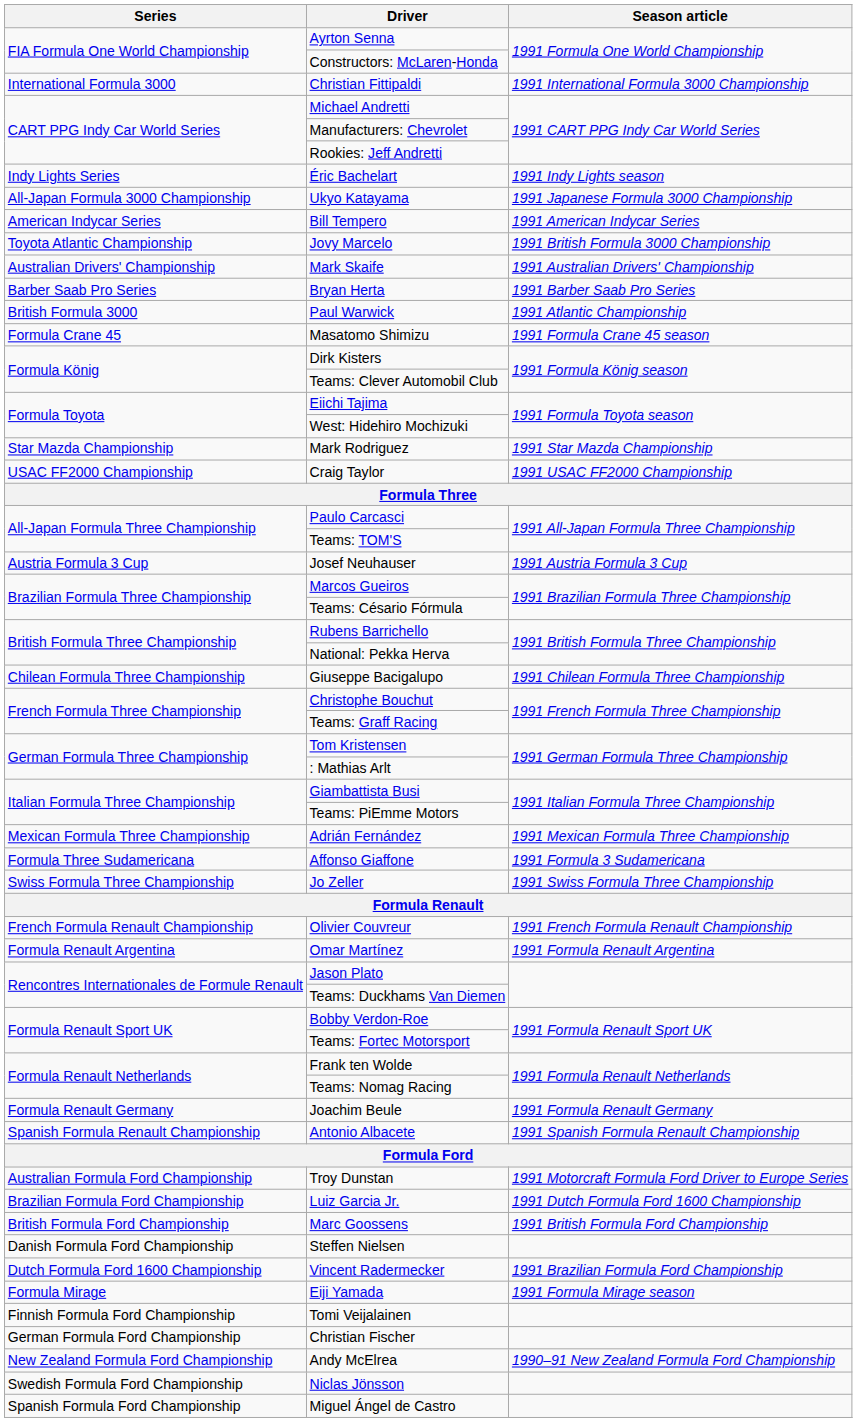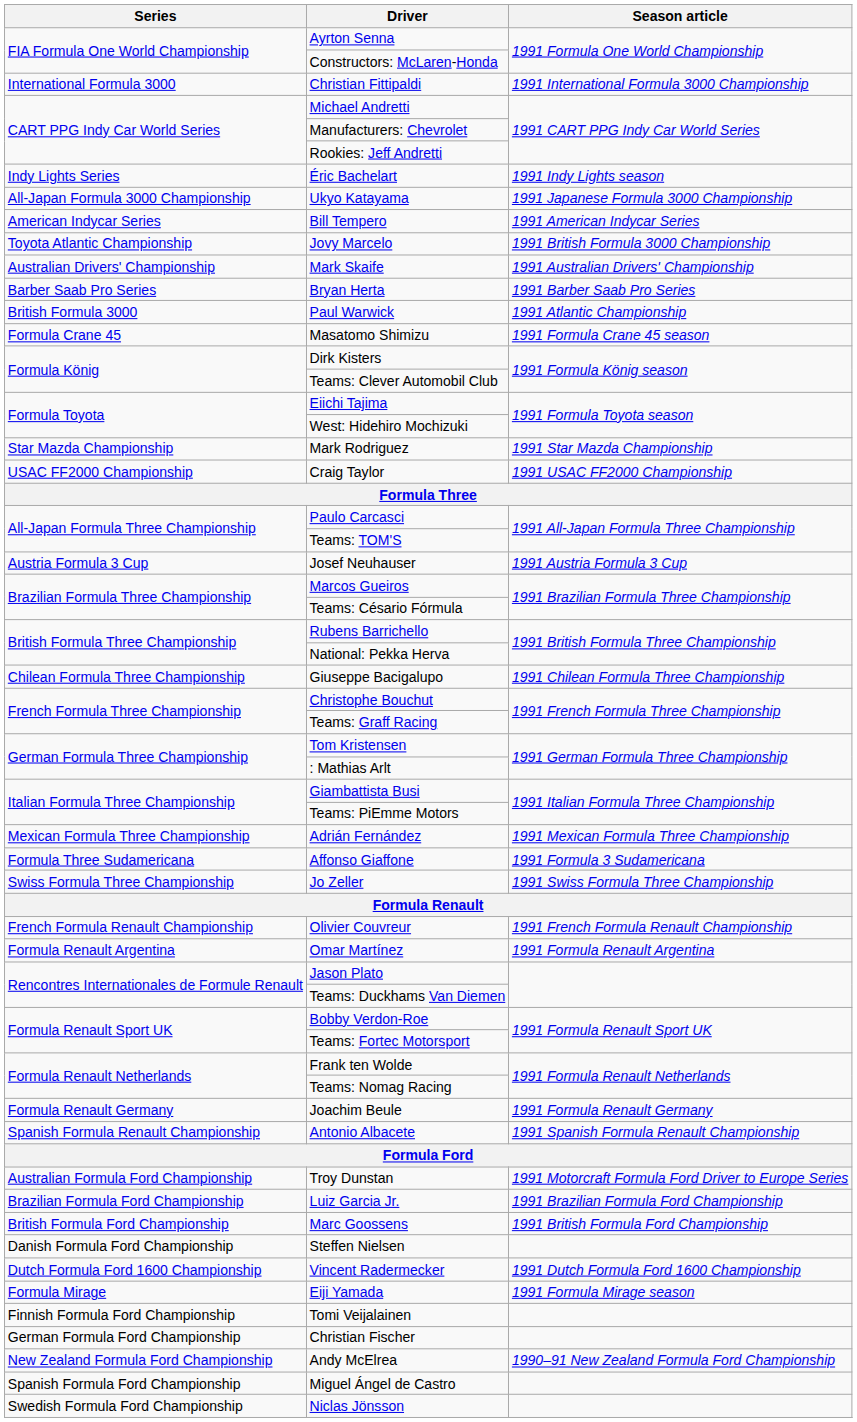Luiz Garcia Jr. | Season article: 1991 Dutch Formula Ford 1600 Championship -> 1991 Brazilian Formula Ford Championship
Vincent Radermecker | Season article: 1991 Brazilian Formula Ford Championship -> 1991 Dutch Formula Ford 1600 Championship
rows swapped: Miguel Ángel de Castro <-> Niclas Jönsson
